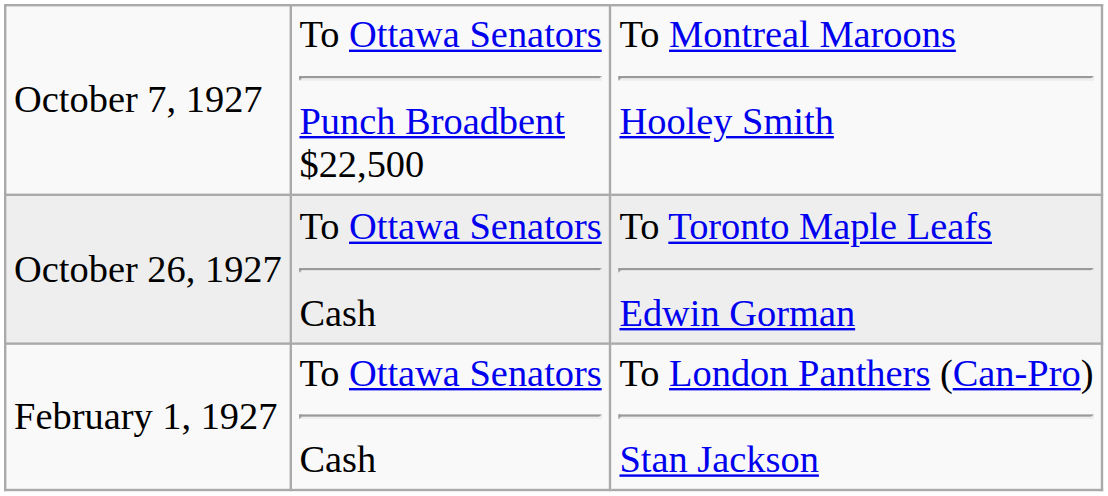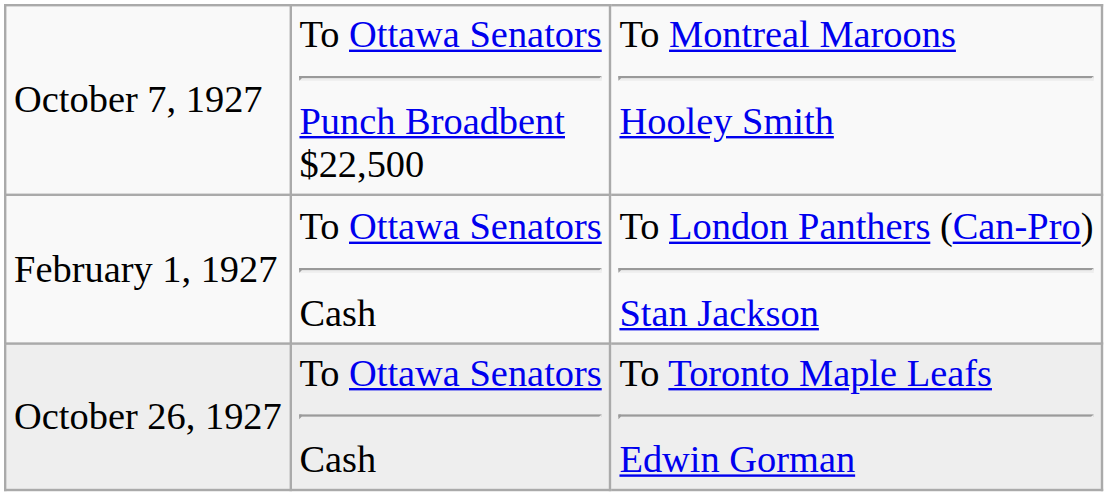rows swapped: October 26, 1927 <-> February 1, 1927
